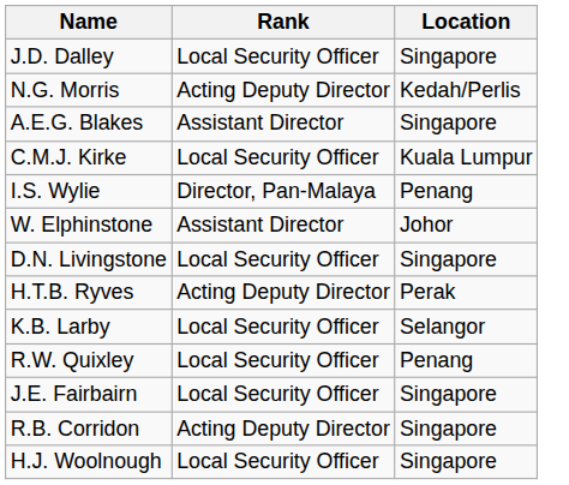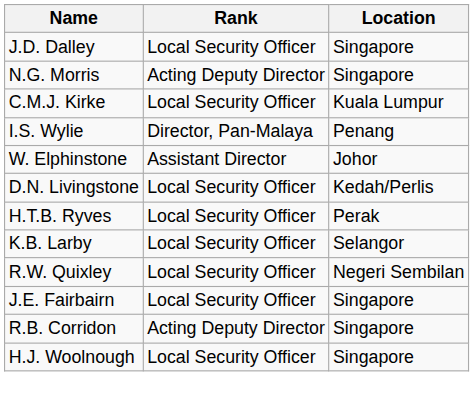N.G. Morris | Location: Kedah/Perlis -> Singapore
- row: A.E.G. Blakes | Assistant Director | Singapore
D.N. Livingstone | Location: Singapore -> Kedah/Perlis
H.T.B. Ryves | Rank: Acting Deputy Director -> Local Security Officer
R.W. Quixley | Location: Penang -> Negeri Sembilan
